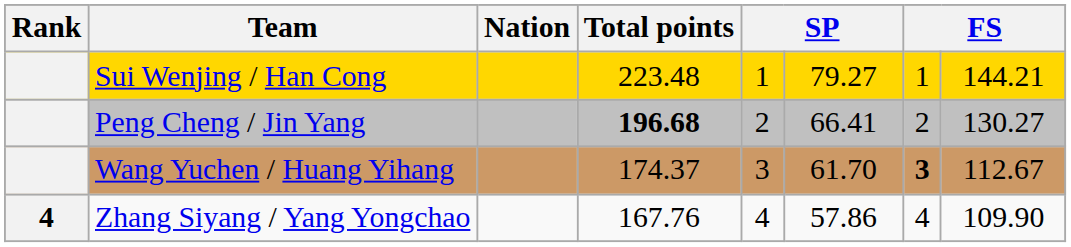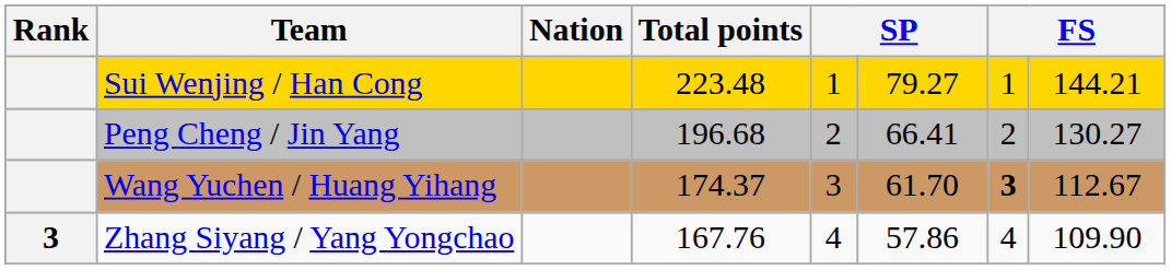Peng Cheng / Jin Yang | Total points: bold -> normal
Zhang Siyang / Yang Yongchao | Rank: 4 -> 3
